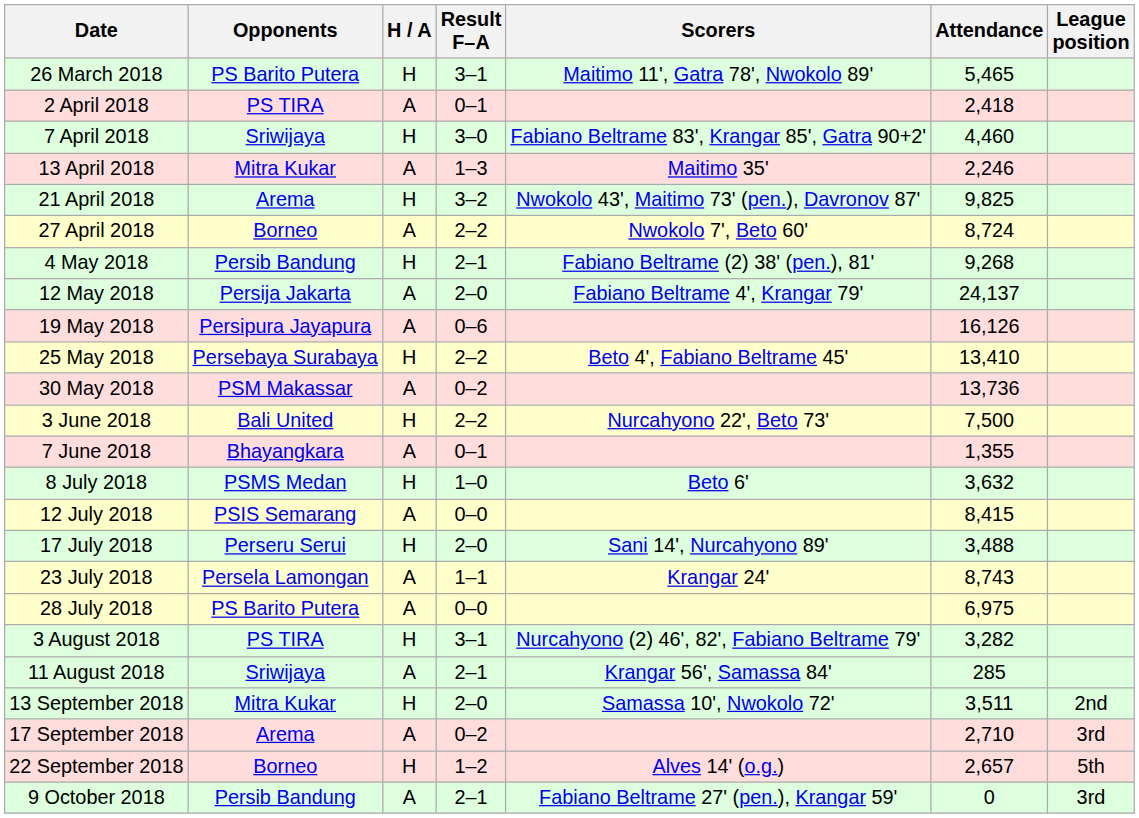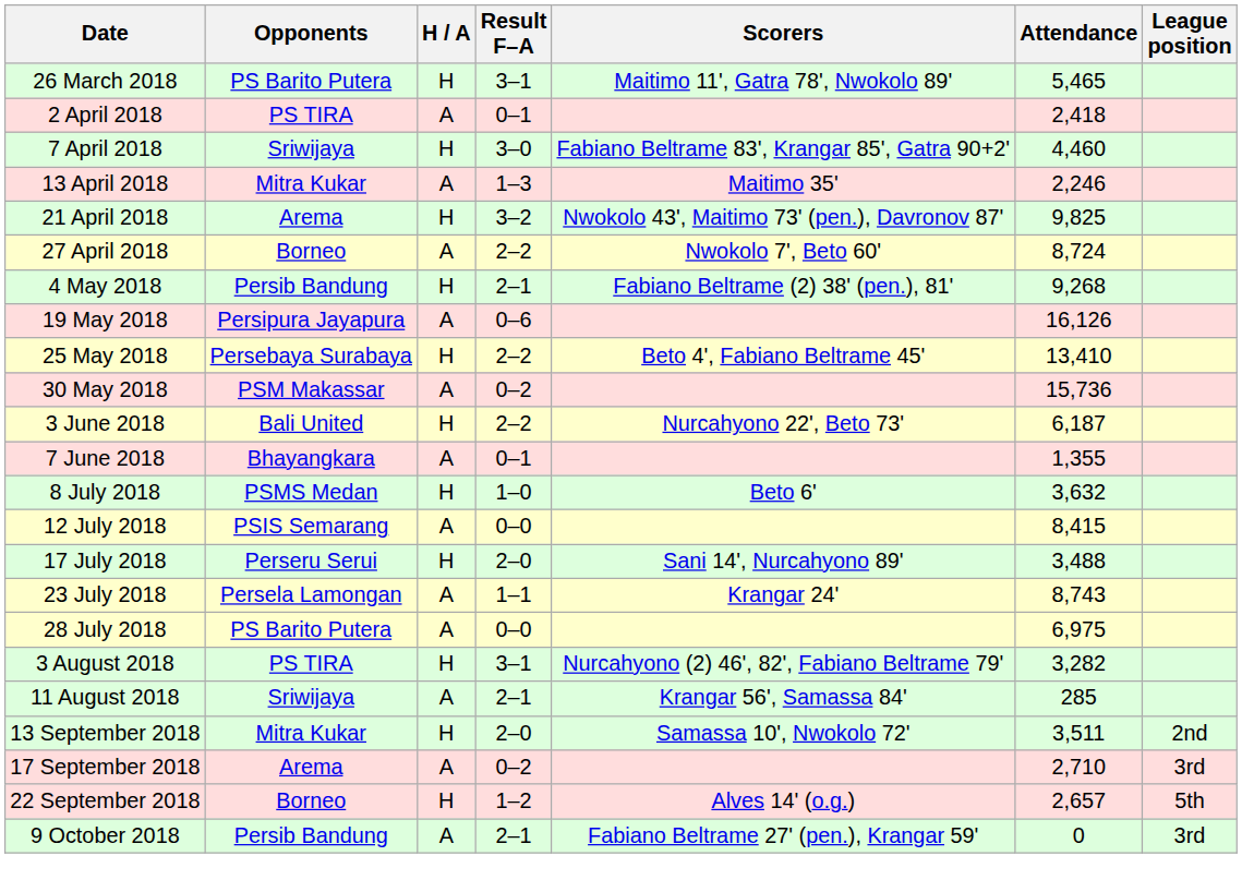- row: 12 May 2018 | Persija Jakarta | A | 2–0 | Fabiano Beltrame 4', Krangar 79' | 24,137
30 May 2018 | Attendance: 13,736 -> 15,736
3 June 2018 | Attendance: 7,500 -> 6,187
